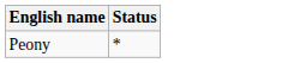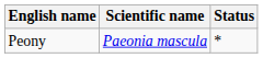+ column: Scientific name | Paeonia mascula
